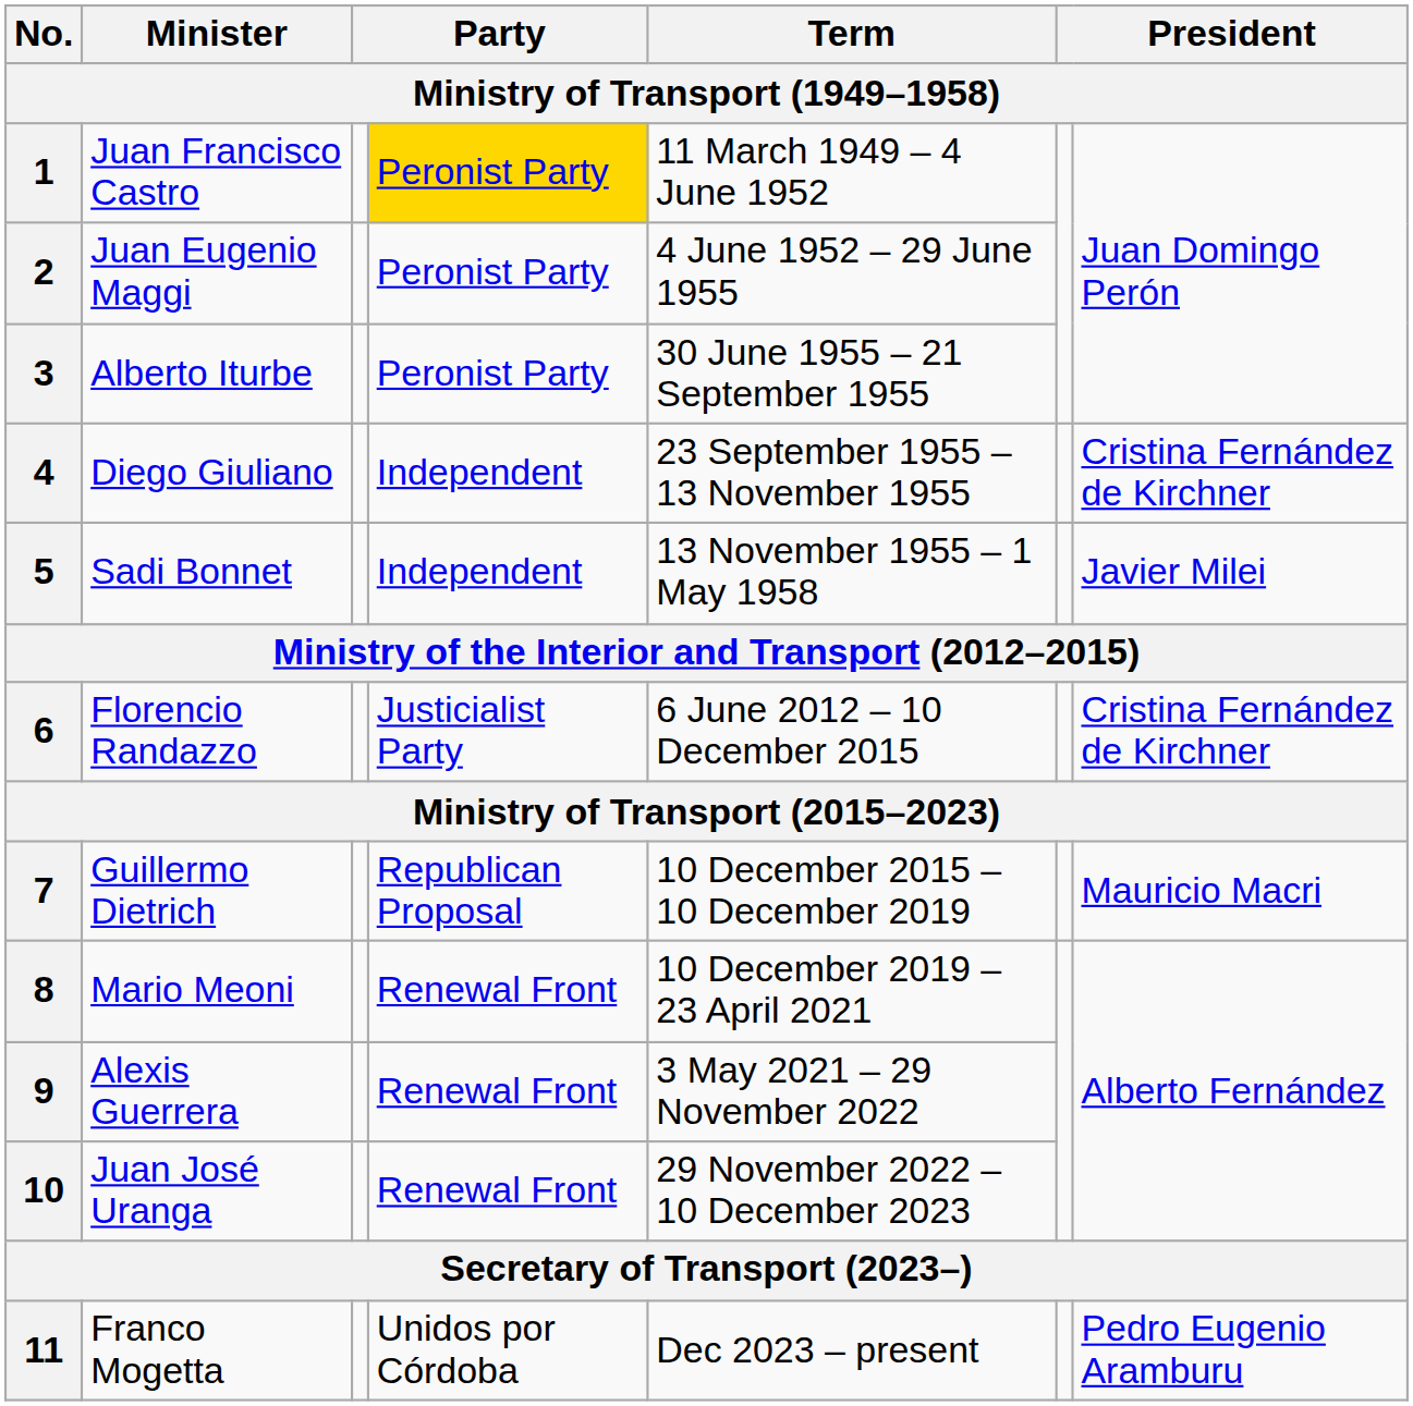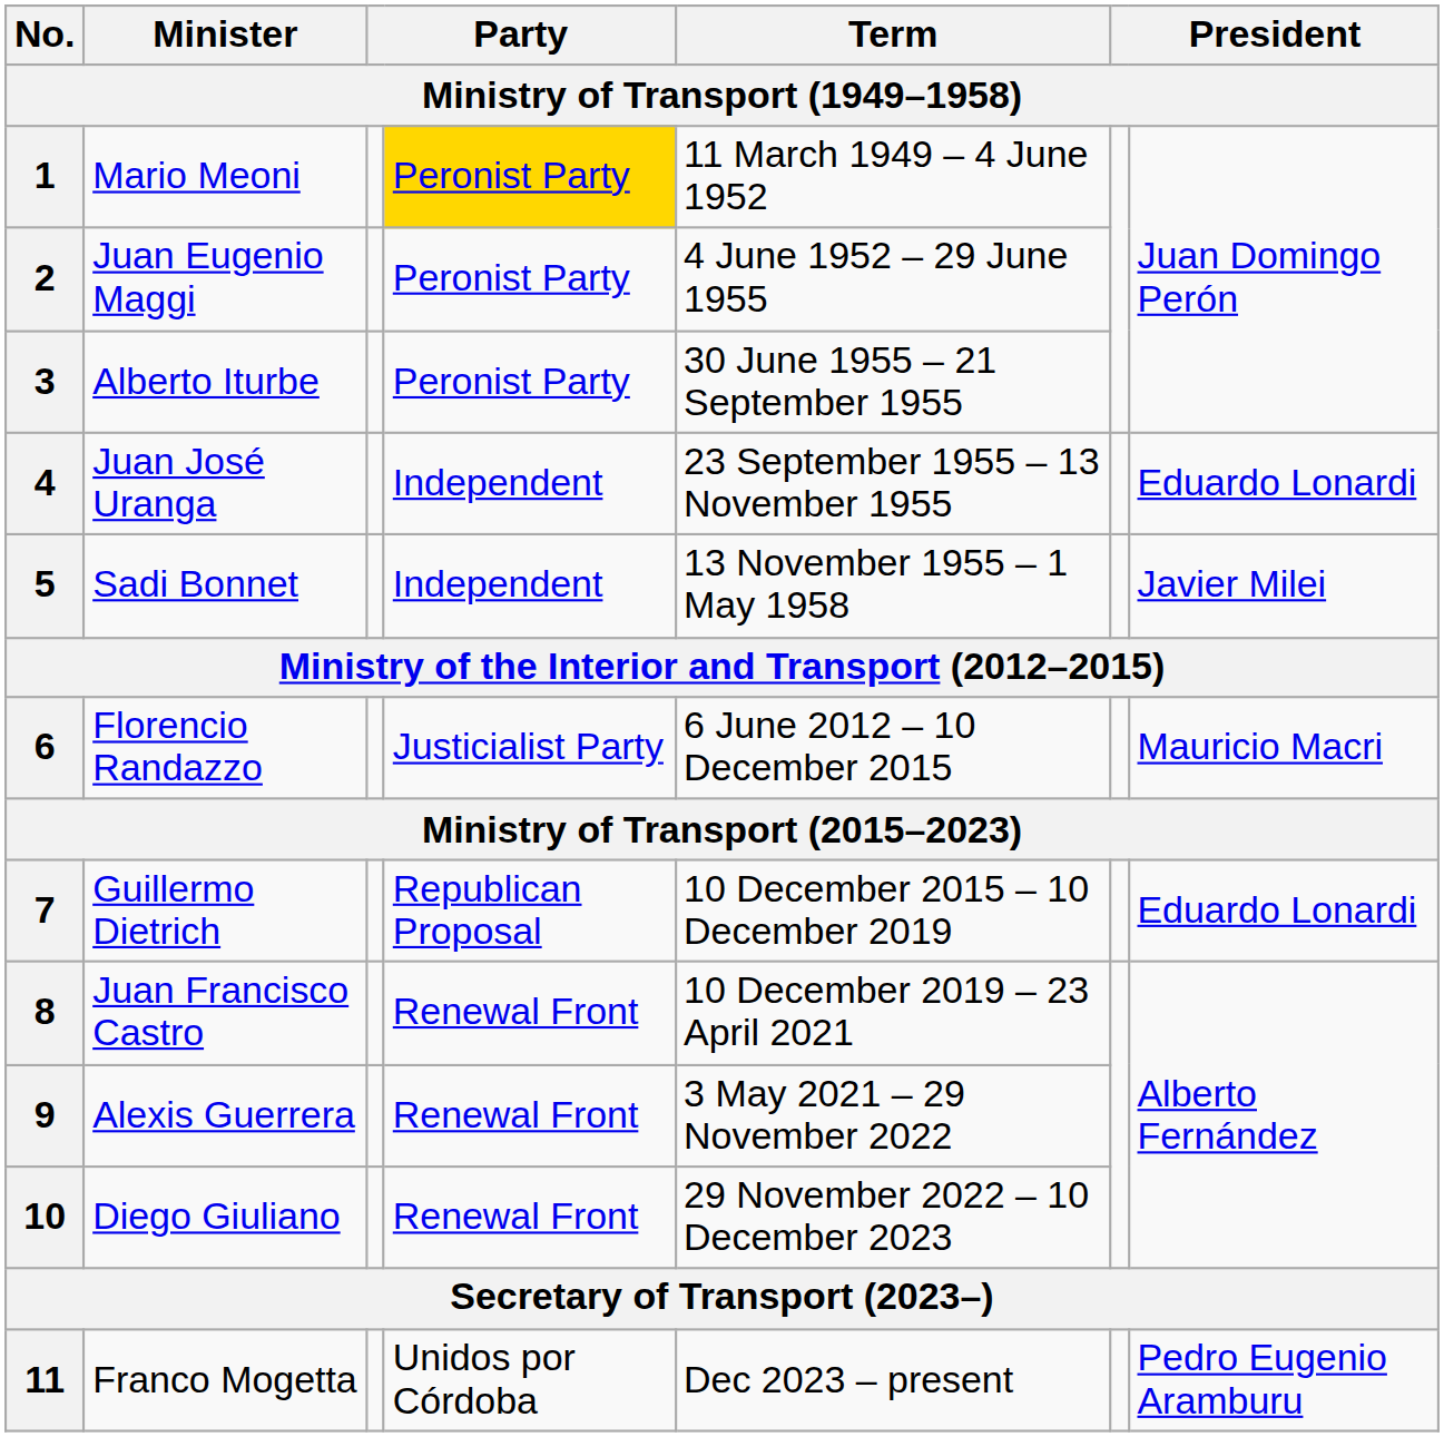1 | Minister: Juan Francisco Castro -> Mario Meoni
4 | Minister: Diego Giuliano -> Juan José Uranga
4 | column 7: Cristina Fernández de Kirchner -> Eduardo Lonardi
6 | column 7: Cristina Fernández de Kirchner -> Mauricio Macri
7 | column 7: Mauricio Macri -> Eduardo Lonardi
8 | Minister: Mario Meoni -> Juan Francisco Castro
10 | Minister: Juan José Uranga -> Diego Giuliano
